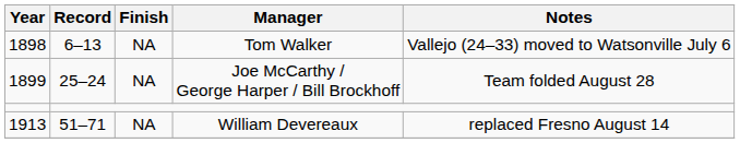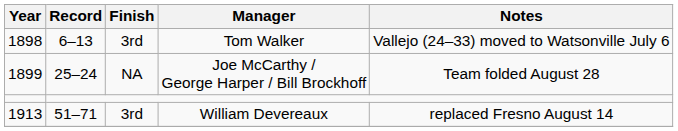Tom Walker | Finish: NA -> 3rd
William Devereaux | Finish: NA -> 3rd
